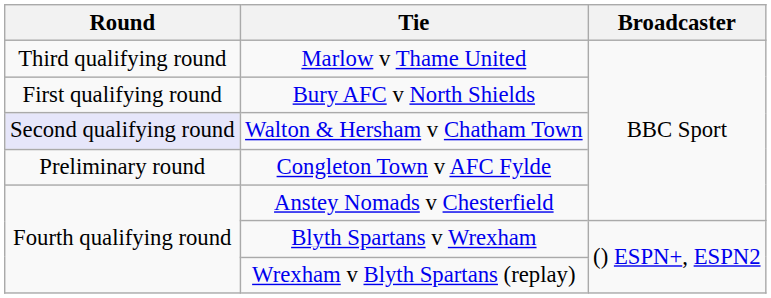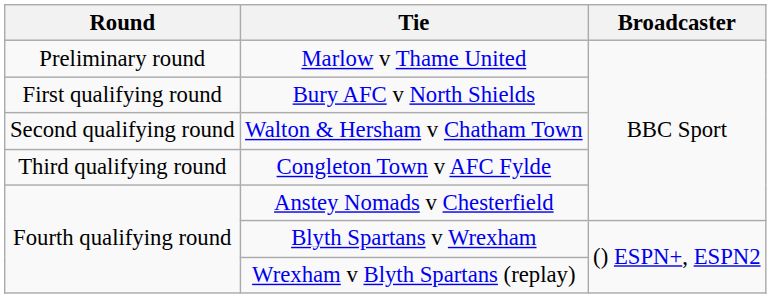Marlow v Thame United | Round: Third qualifying round -> Preliminary round
Walton & Hersham v Chatham Town | Round: lavender background -> no background
Congleton Town v AFC Fylde | Round: Preliminary round -> Third qualifying round
